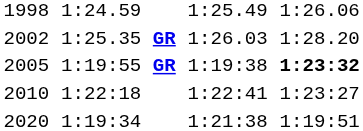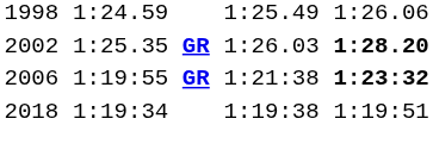1:25.35 GR | column 7: normal -> bold
1:19:55 GR | column 1: 2005 -> 2006
1:19:55 GR | column 5: 1:19:38 -> 1:21:38
- row: 2010 | 1:22:18 | 1:22:41 | 1:23:27
1:19:34 | column 1: 2020 -> 2018
1:19:34 | column 5: 1:21:38 -> 1:19:38
